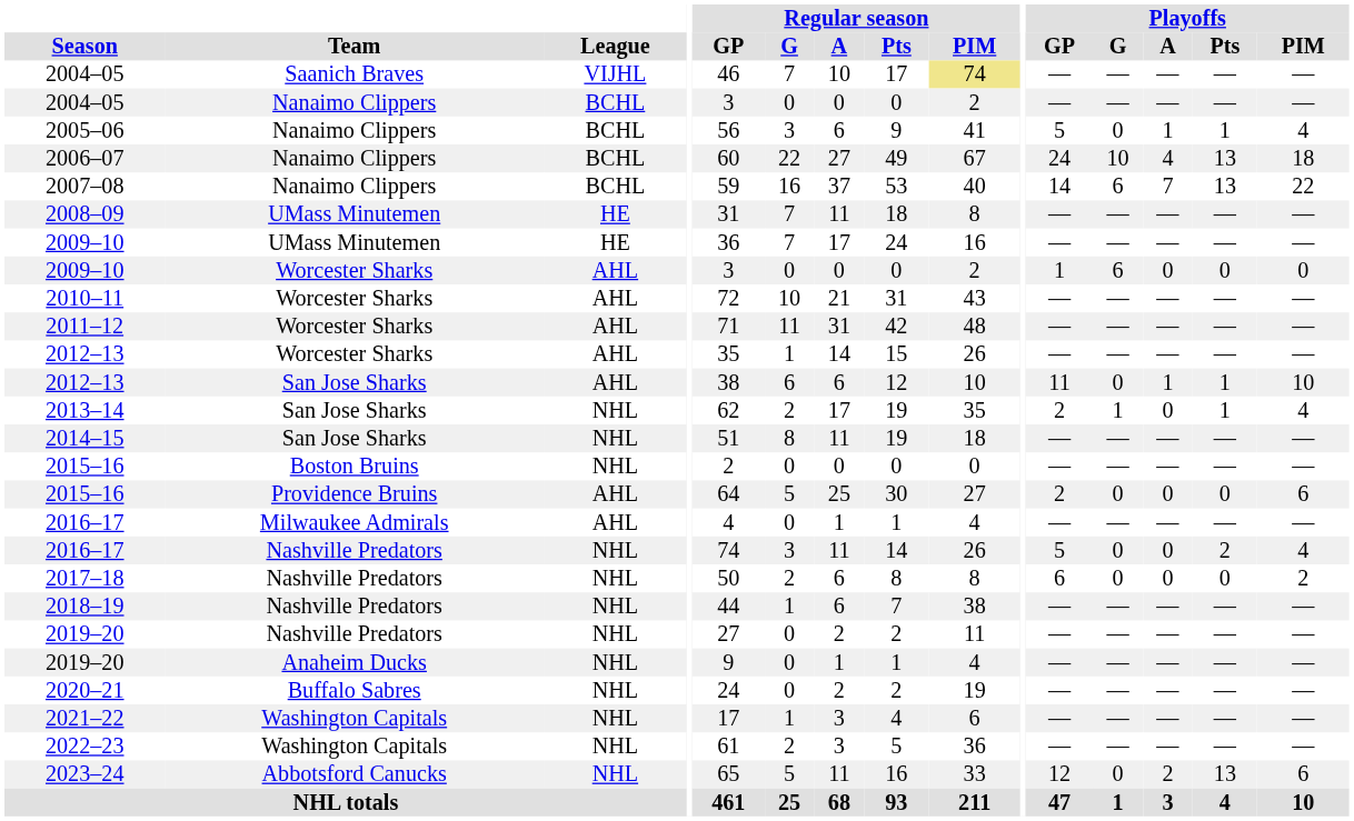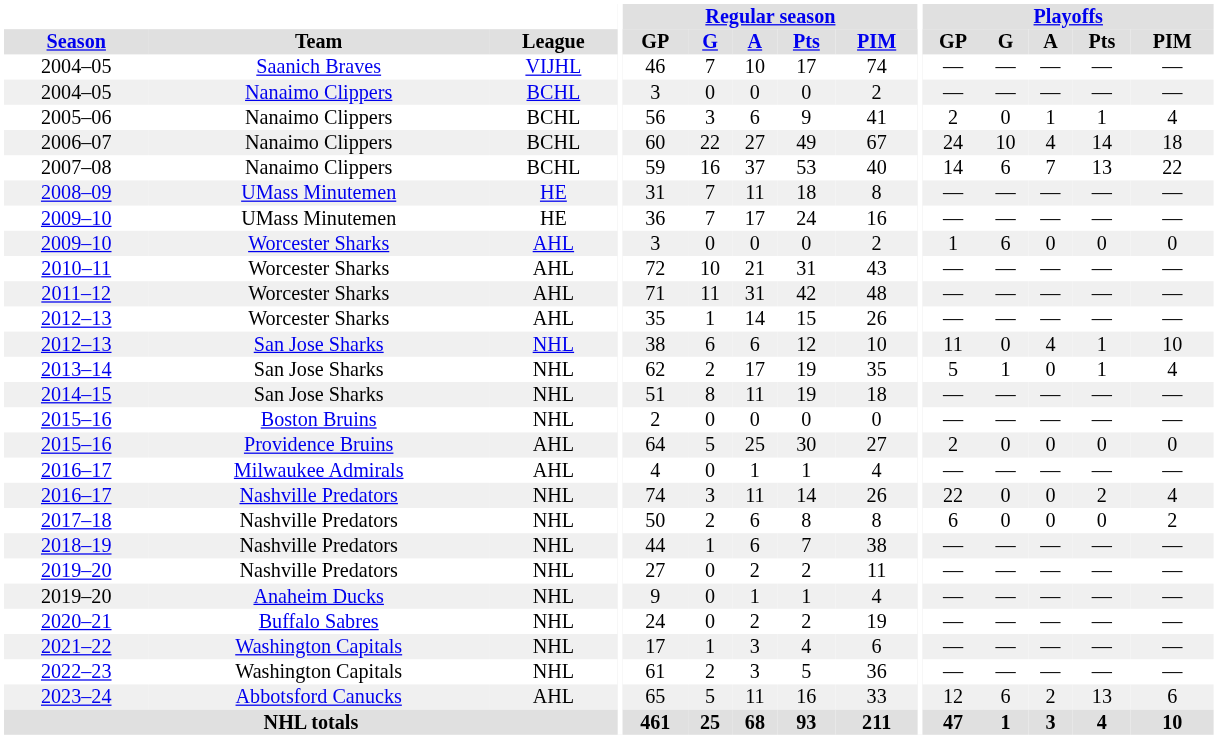2004–05 / Saanich Braves | Regular season / PIM: khaki background -> no background
2005–06 | Playoffs / GP: 5 -> 2
2006–07 | Playoffs / Pts: 13 -> 14
2012–13 / San Jose Sharks | League: AHL -> NHL
2012–13 / San Jose Sharks | Playoffs / A: 1 -> 4
2013–14 | Playoffs / GP: 2 -> 5
2015–16 / Providence Bruins | Playoffs / PIM: 6 -> 0
2016–17 / Nashville Predators | Playoffs / GP: 5 -> 22
2023–24 | League: NHL -> AHL
2023–24 | Playoffs / G: 0 -> 6
